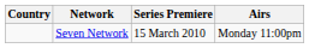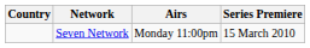columns swapped: Series Premiere <-> Airs
